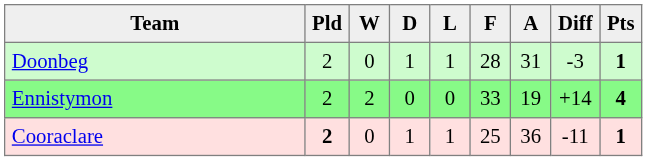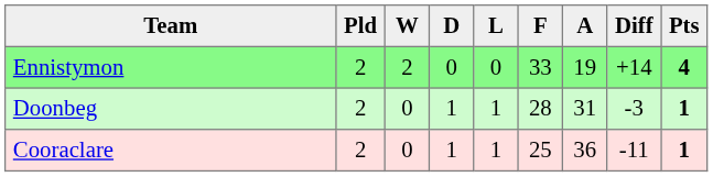rows swapped: Ennistymon <-> Doonbeg
Cooraclare | Pld: bold -> normal
